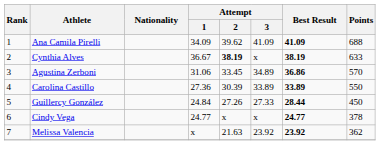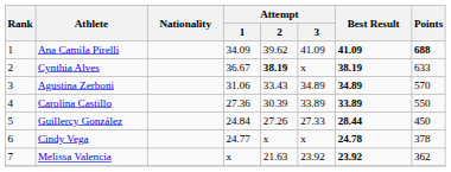Ana Camila Pirelli | Points: normal -> bold
Agustina Zerboni | Attempt / 2: 33.45 -> 33.43
Agustina Zerboni | Best Result: 36.86 -> 34.89
Cindy Vega | Best Result: 24.77 -> 24.78
